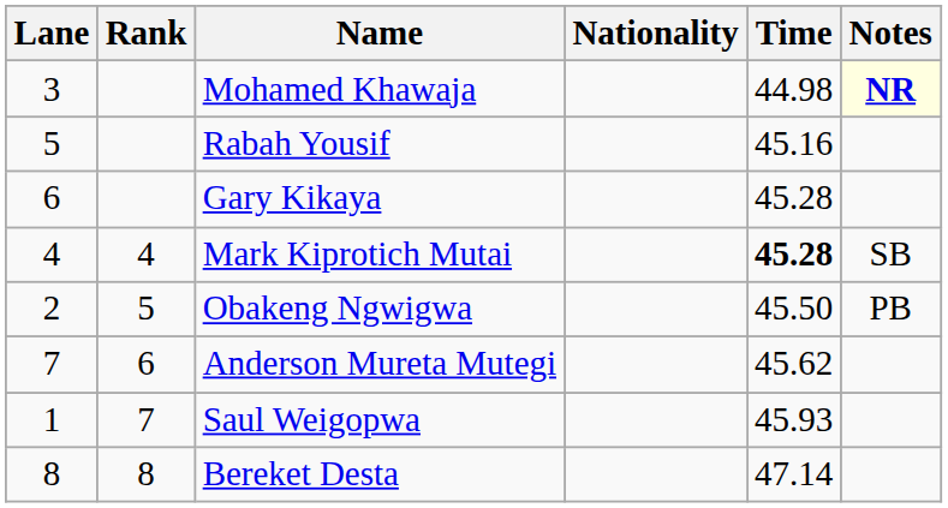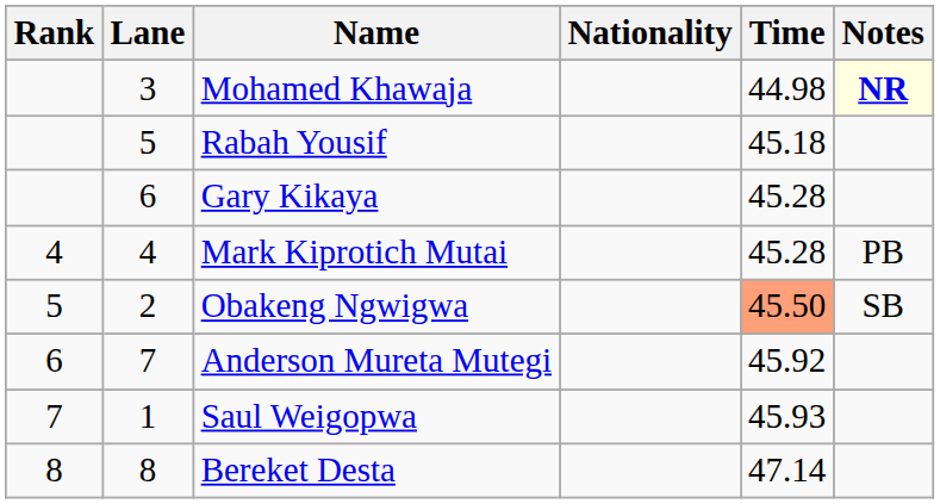columns swapped: Rank <-> Lane
Rabah Yousif | Time: 45.16 -> 45.18
Mark Kiprotich Mutai | Time: bold -> normal
Mark Kiprotich Mutai | Notes: SB -> PB
Obakeng Ngwigwa | Time: no background -> lightsalmon background
Obakeng Ngwigwa | Notes: PB -> SB
Anderson Mureta Mutegi | Time: 45.62 -> 45.92
